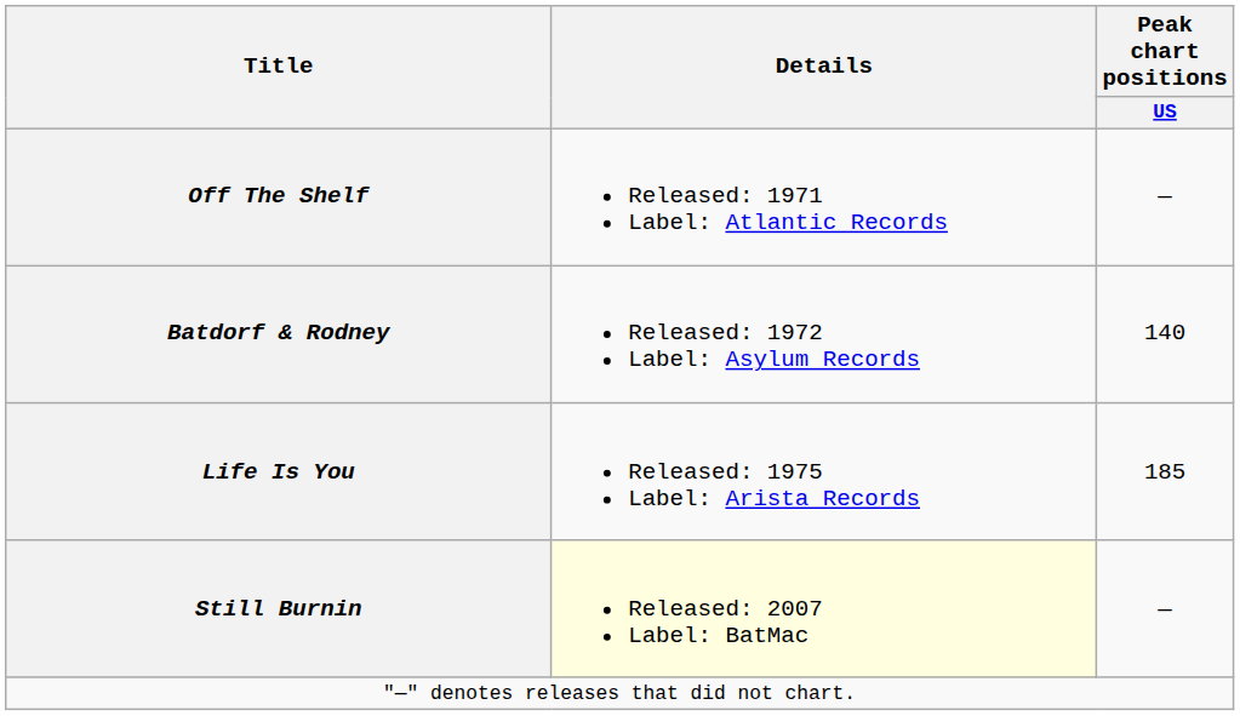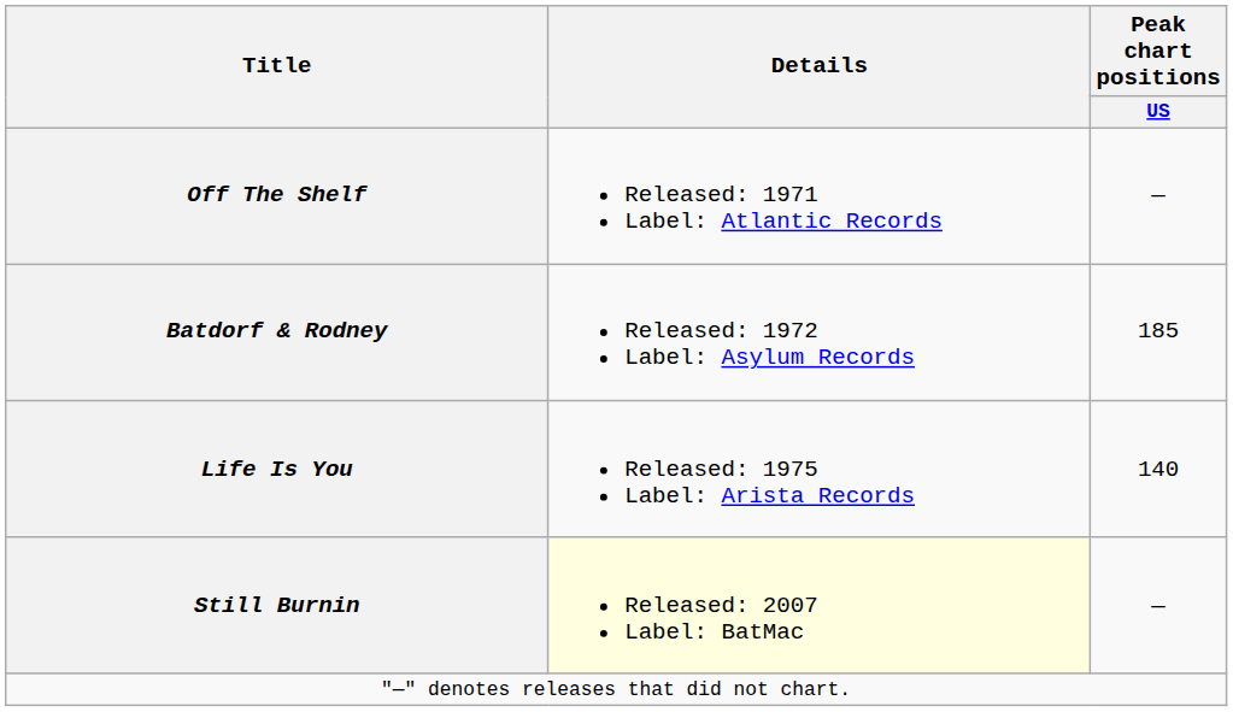Batdorf & Rodney | Peak chart positions / US: 140 -> 185
Life Is You | Peak chart positions / US: 185 -> 140
